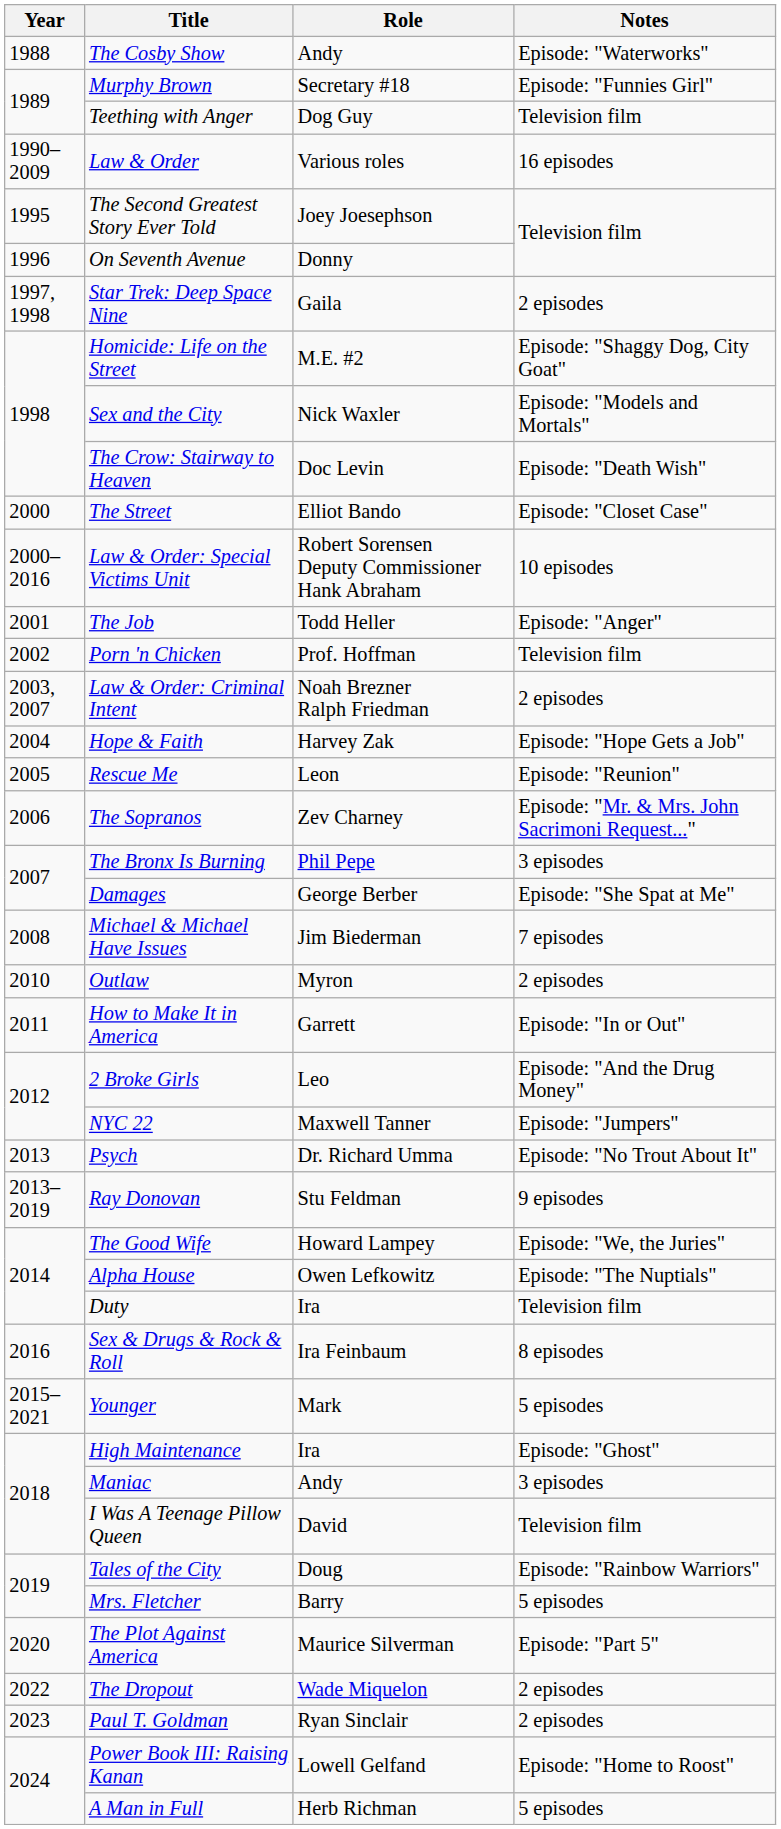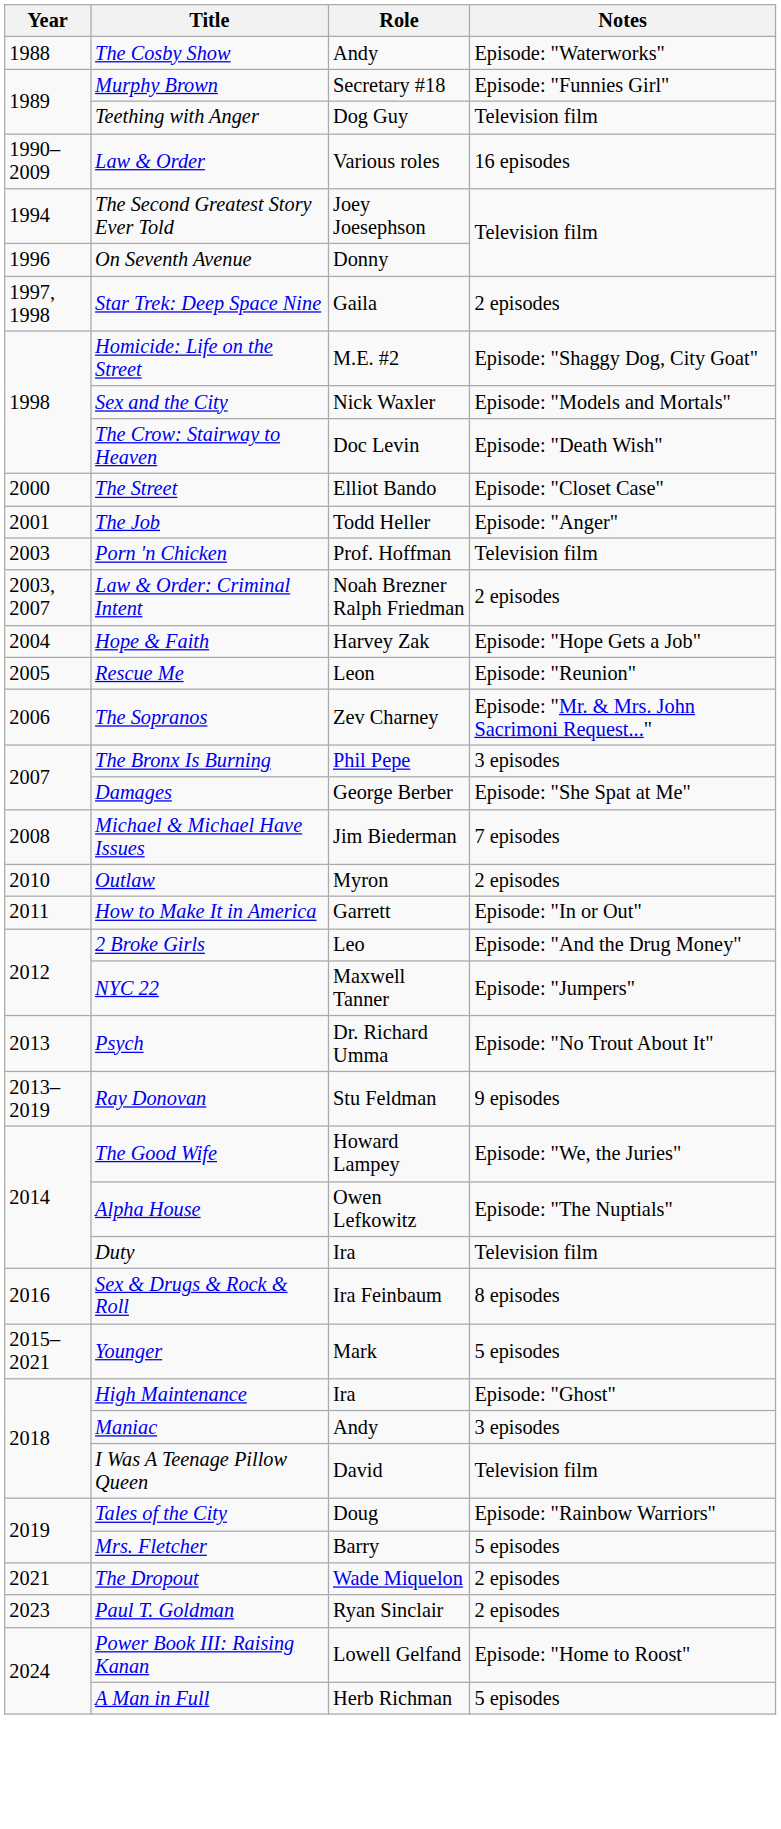The Second Greatest Story Ever Told | Year: 1995 -> 1994
- row: 2000–2016 | Law & Order: Special Victims Unit | Robert Sorensen Deputy Commissioner Hank Abraham | 10 episodes
Porn 'n Chicken | Year: 2002 -> 2003
- row: 2020 | The Plot Against America | Maurice Silverman | Episode: "Part 5"
The Dropout | Year: 2022 -> 2021
